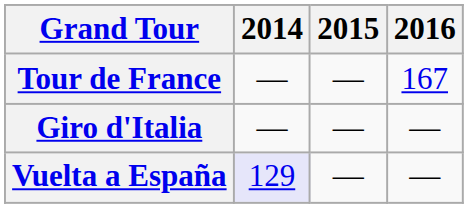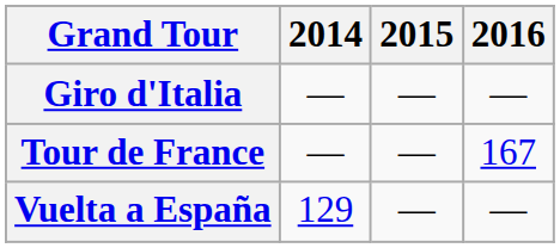rows swapped: Giro d'Italia <-> Tour de France
Vuelta a España | 2014: lavender background -> no background
